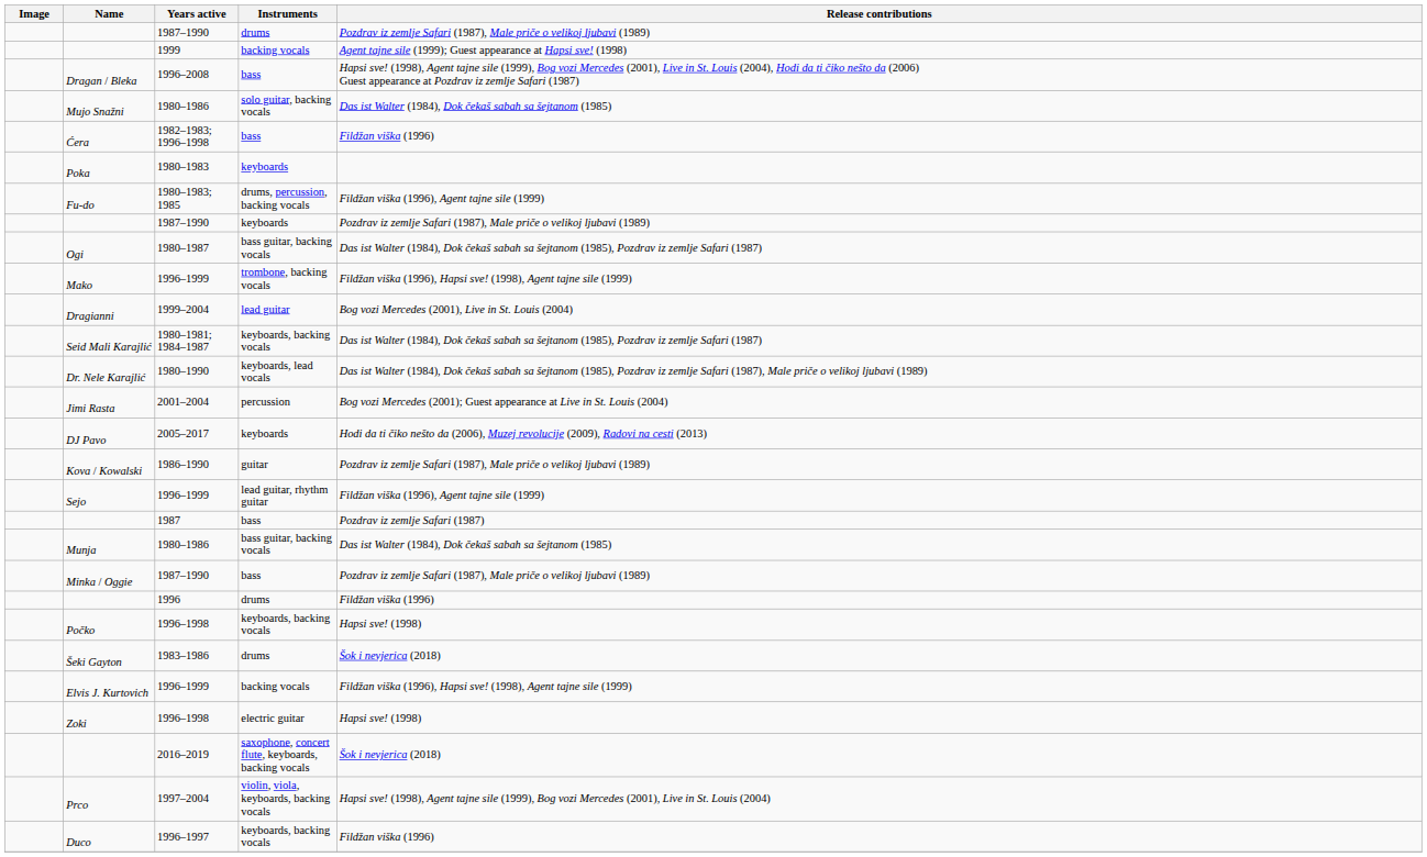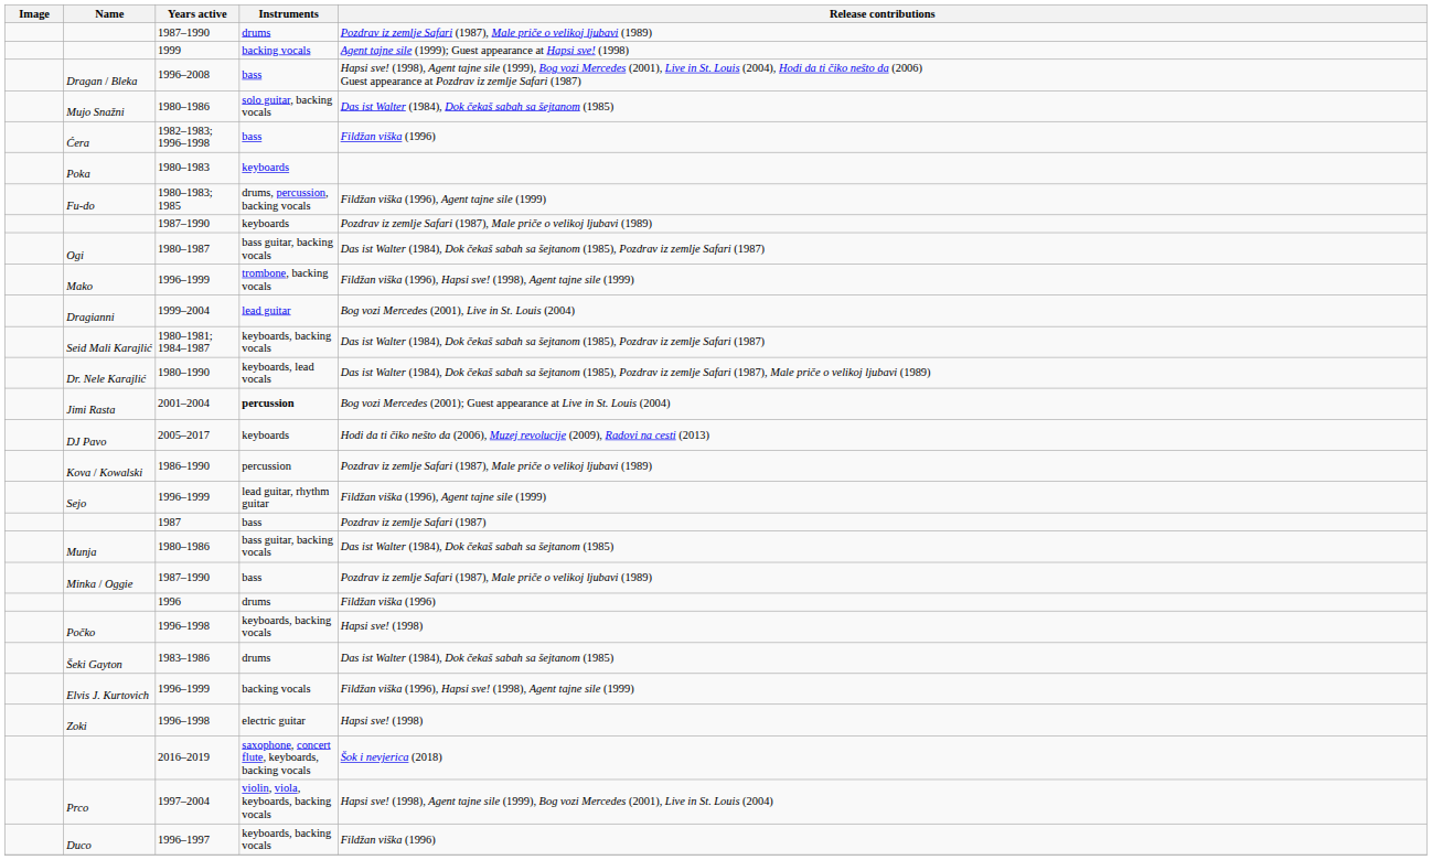Jimi Rasta | Instruments: normal -> bold
Kova / Kowalski | Instruments: guitar -> percussion
Šeki Gayton | Release contributions: Šok i nevjerica (2018) -> Das ist Walter (1984), Dok čekaš sabah sa šejtanom (1985)
